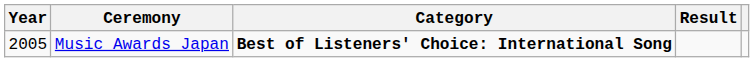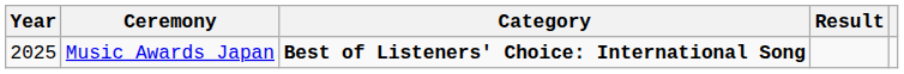Music Awards Japan | Year: 2005 -> 2025
